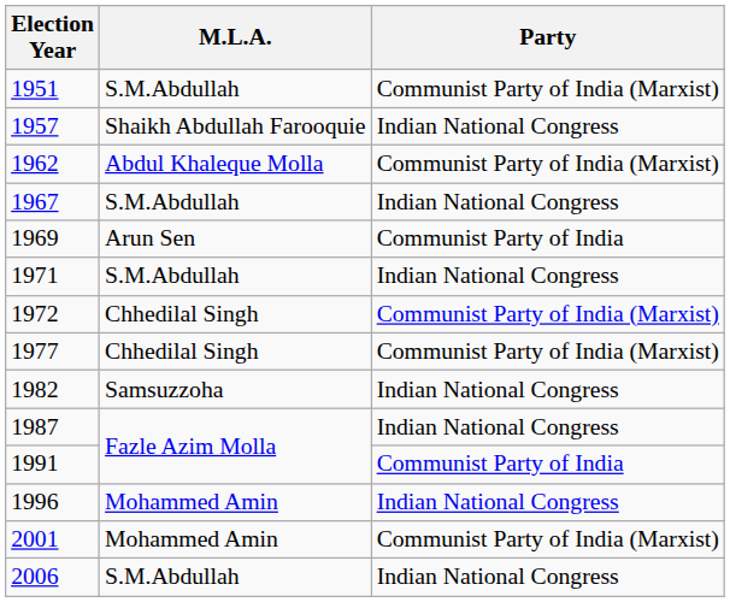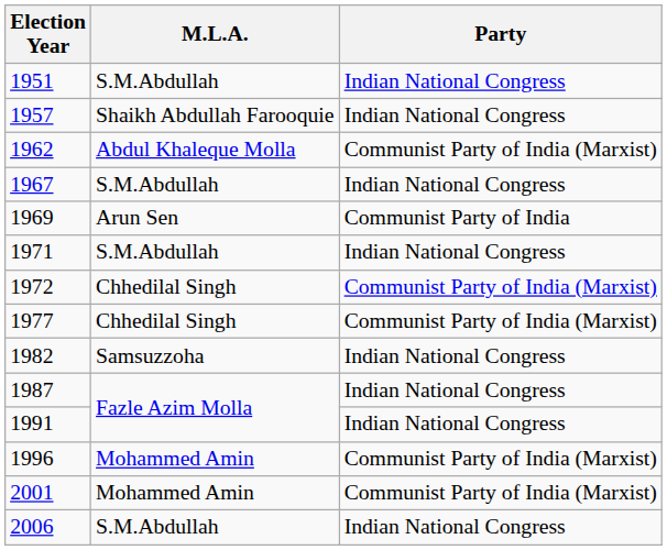1951 | Party: Communist Party of India (Marxist) -> Indian National Congress
1991 | Party: Communist Party of India -> Indian National Congress
1996 | Party: Indian National Congress -> Communist Party of India (Marxist)
